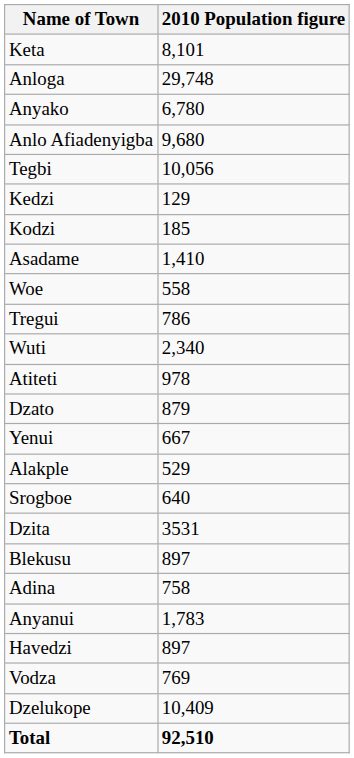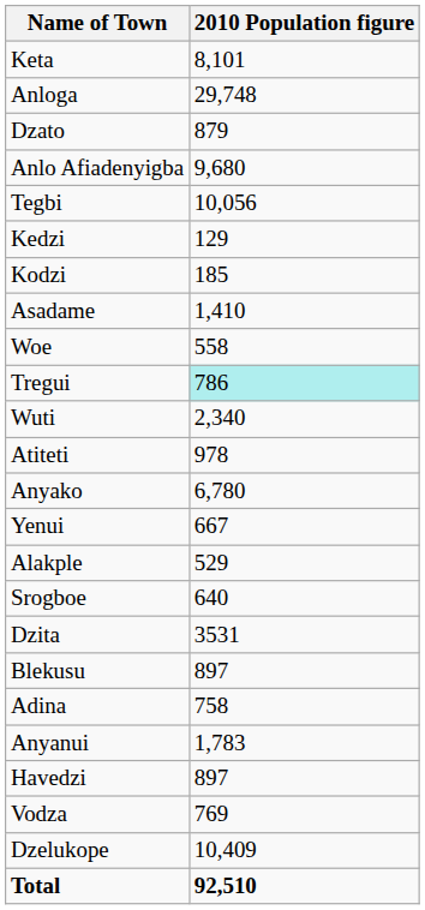rows swapped: Anyako <-> Dzato
Tregui | 2010 Population figure: no background -> paleturquoise background
